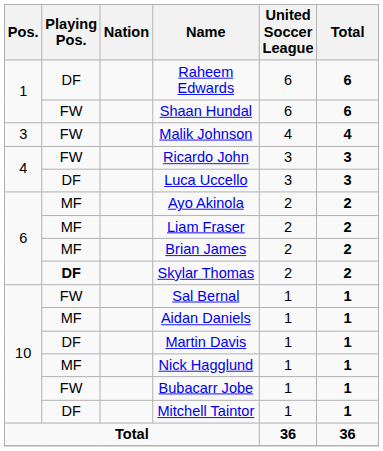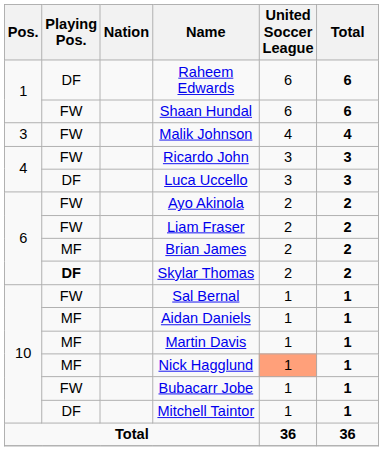Ayo Akinola | Playing Pos.: MF -> FW
Liam Fraser | Playing Pos.: MF -> FW
Martin Davis | Playing Pos.: DF -> MF
Nick Hagglund | United Soccer League: no background -> lightsalmon background
